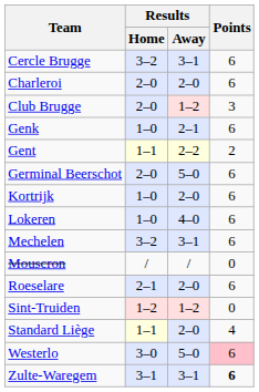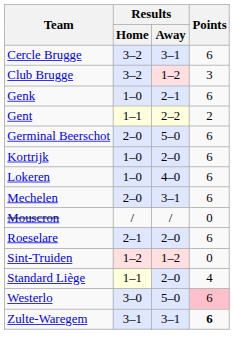- row: Charleroi | 2–0 | 2–0 | 6
Club Brugge | Results / Home: 2–0 -> 3–2
Mechelen | Results / Home: 3–2 -> 2–0
